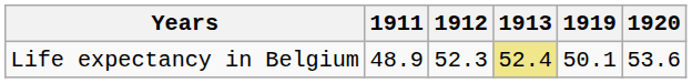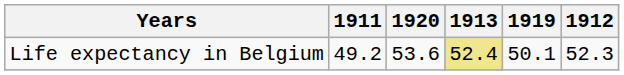columns swapped: 1912 <-> 1920
Life expectancy in Belgium | 1911: 48.9 -> 49.2
